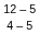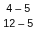rows swapped: 4 – 5 <-> 12 – 5
